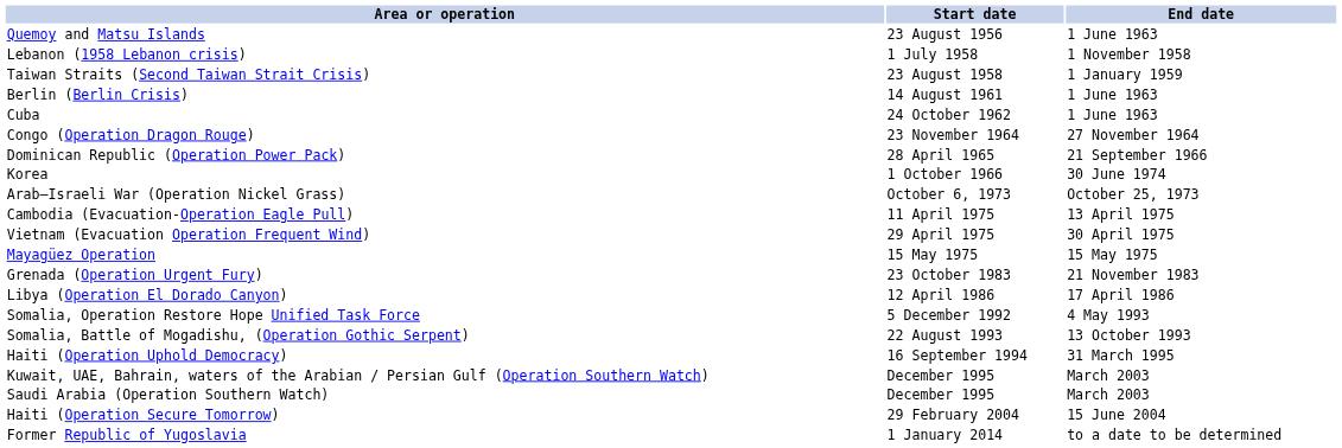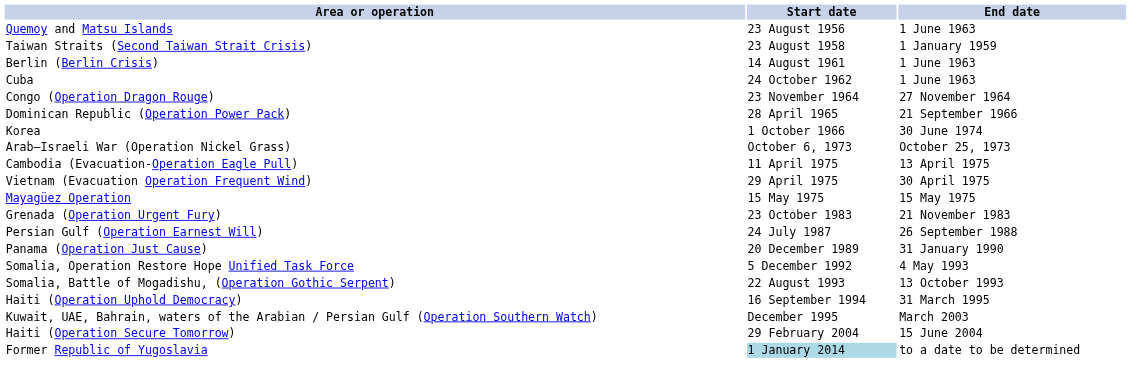- row: Lebanon (1958 Lebanon crisis) | 1 July 1958 | 1 November 1958
- row: Libya (Operation El Dorado Canyon) | 12 April 1986 | 17 April 1986
+ row: Persian Gulf (Operation Earnest Will) | 24 July 1987 | 26 September 1988
+ row: Panama (Operation Just Cause) | 20 December 1989 | 31 January 1990
- row: Saudi Arabia (Operation Southern Watch) | December 1995 | March 2003
Former Republic of Yugoslavia | Start date: no background -> lightblue background
